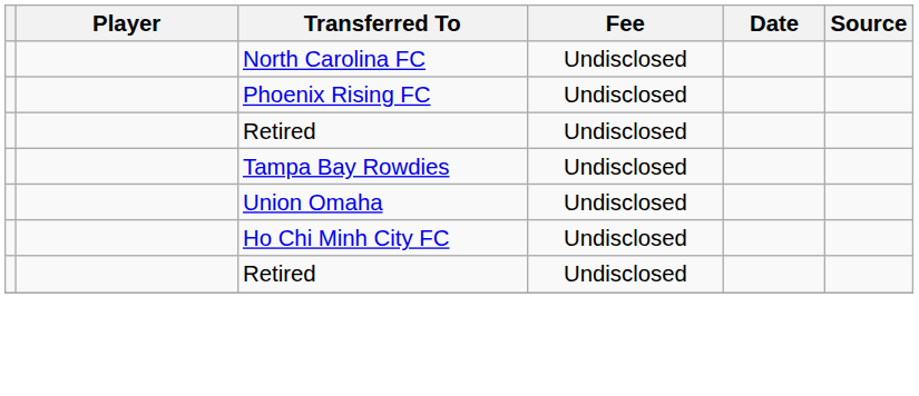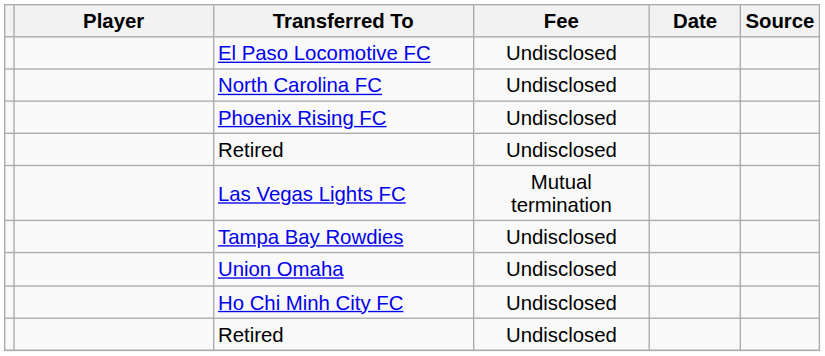+ row: El Paso Locomotive FC | Undisclosed
+ row: Las Vegas Lights FC | Mutual termination
